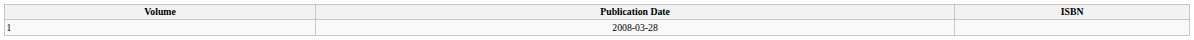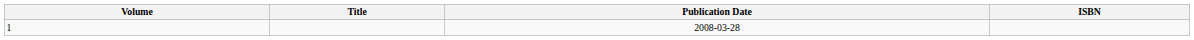+ column: Title
